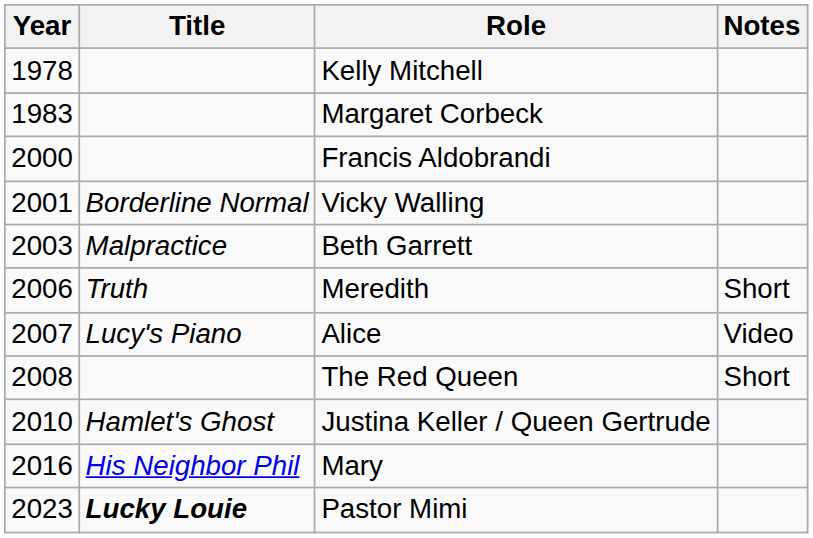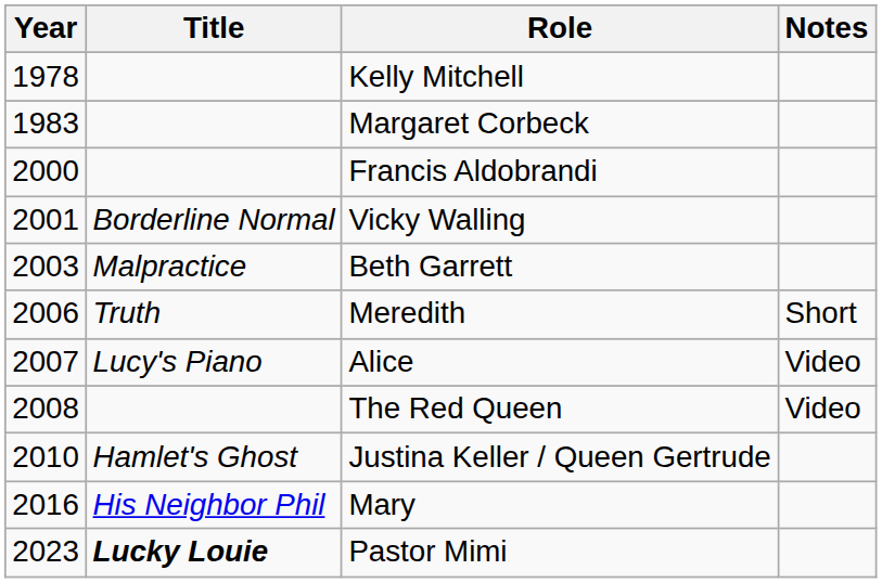The Red Queen | Notes: Short -> Video
